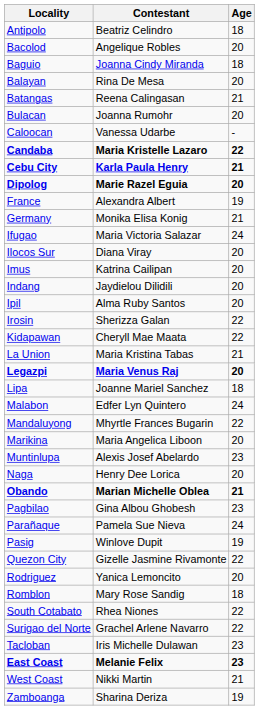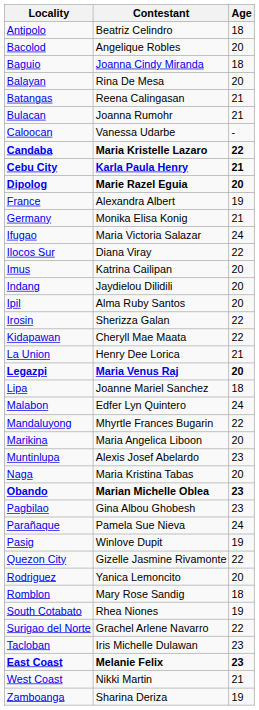Bulacan | Age: 20 -> 21
Ilocos Sur | Age: 20 -> 22
La Union | Contestant: Maria Kristina Tabas -> Henry Dee Lorica
Naga | Contestant: Henry Dee Lorica -> Maria Kristina Tabas
Obando | Age: 21 -> 23
South Cotabato | Age: 22 -> 19
